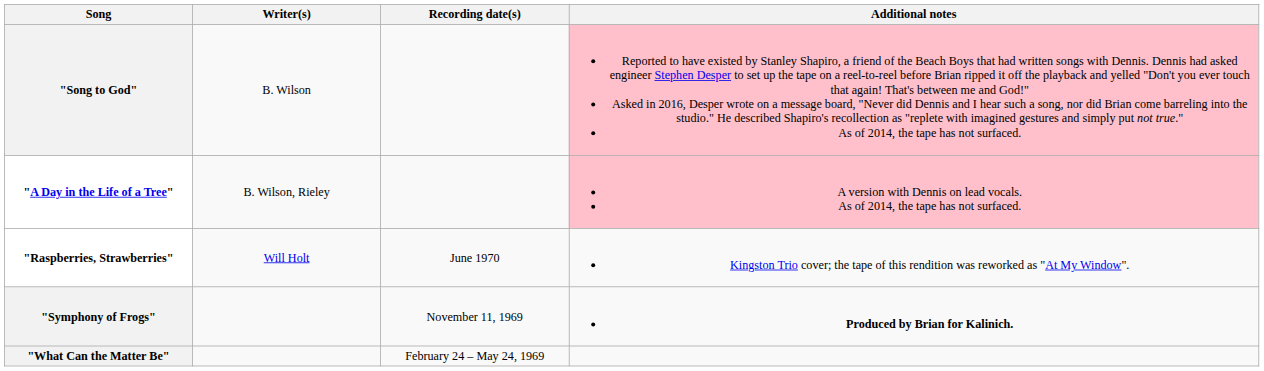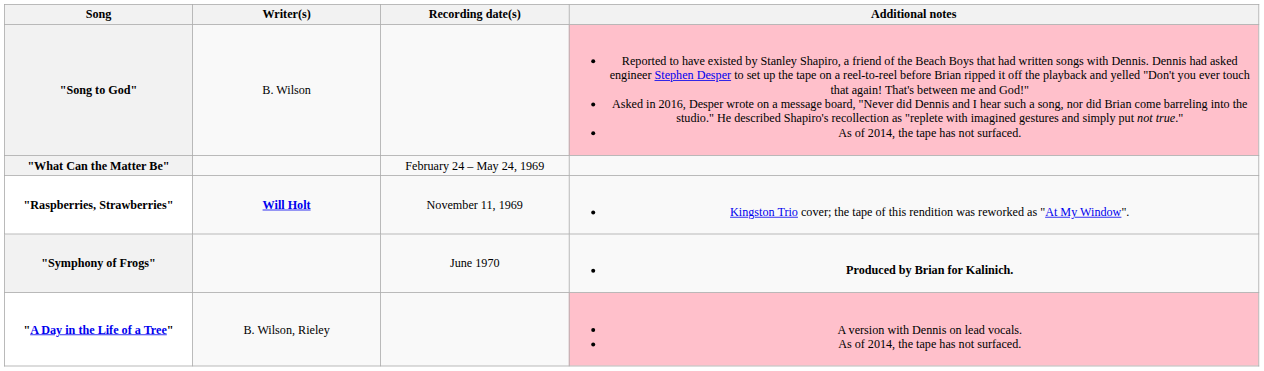rows swapped: "What Can the Matter Be" <-> "A Day in the Life of a Tree"
"Raspberries, Strawberries" | Writer(s): normal -> bold
"Raspberries, Strawberries" | Recording date(s): June 1970 -> November 11, 1969
"Symphony of Frogs" | Recording date(s): November 11, 1969 -> June 1970
